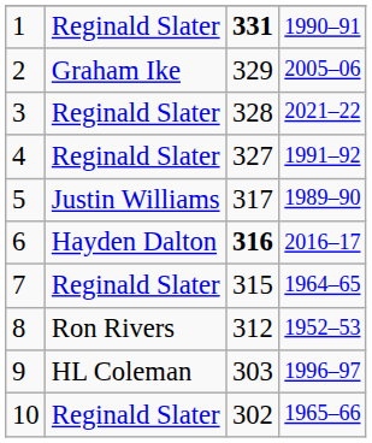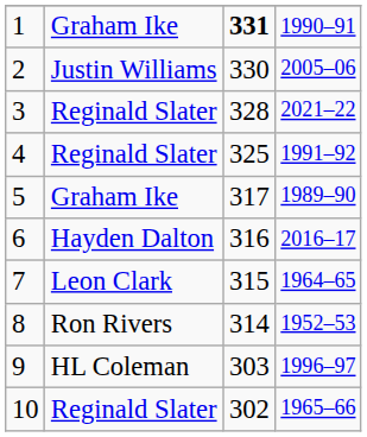1 | column 2: Reginald Slater -> Graham Ike
2 | column 2: Graham Ike -> Justin Williams
2 | column 3: 329 -> 330
4 | column 3: 327 -> 325
5 | column 2: Justin Williams -> Graham Ike
6 | column 3: bold -> normal
7 | column 2: Reginald Slater -> Leon Clark
8 | column 3: 312 -> 314
